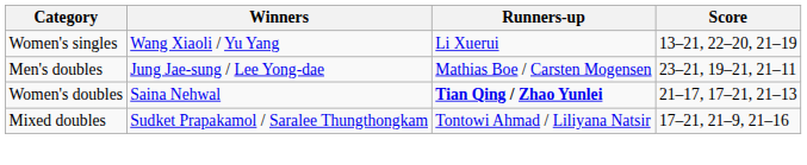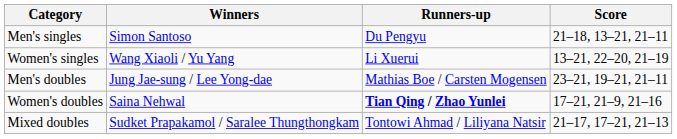+ row: Men's singles | Simon Santoso | Du Pengyu | 21–18, 13–21, 21–11
Women's doubles | Score: 21–17, 17–21, 21–13 -> 17–21, 21–9, 21–16
Mixed doubles | Score: 17–21, 21–9, 21–16 -> 21–17, 17–21, 21–13
